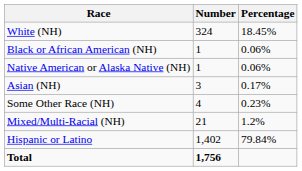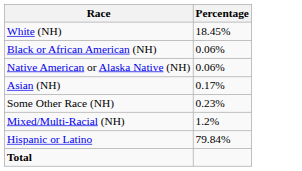- column: Number | 324 | 1 | 1 | 3 | 4 | 21 | 1,402 | 1,756
